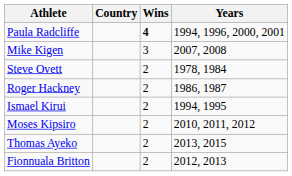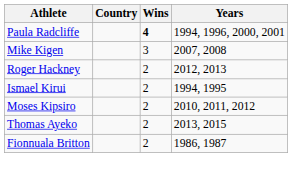- row: Steve Ovett | 2 | 1978, 1984
Roger Hackney | Years: 1986, 1987 -> 2012, 2013
Fionnuala Britton | Years: 2012, 2013 -> 1986, 1987
